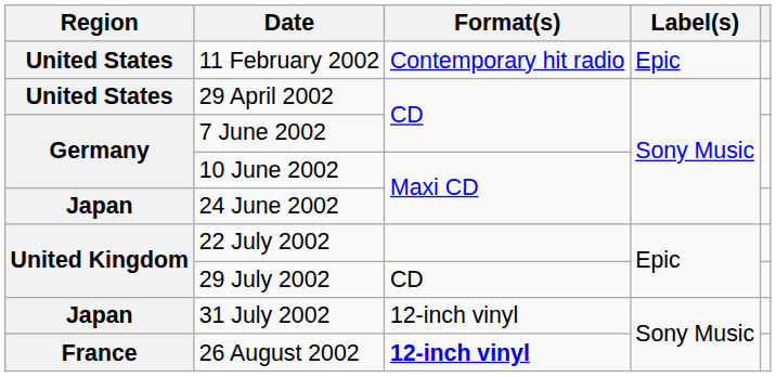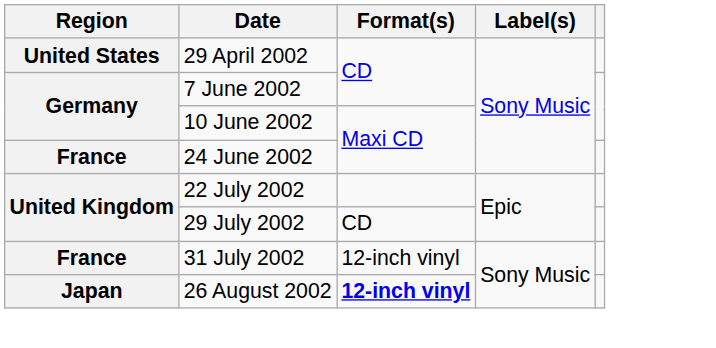- row: United States | 11 February 2002 | Contemporary hit radio | Epic
24 June 2002 | Region: Japan -> France
31 July 2002 | Region: Japan -> France
26 August 2002 | Region: France -> Japan
